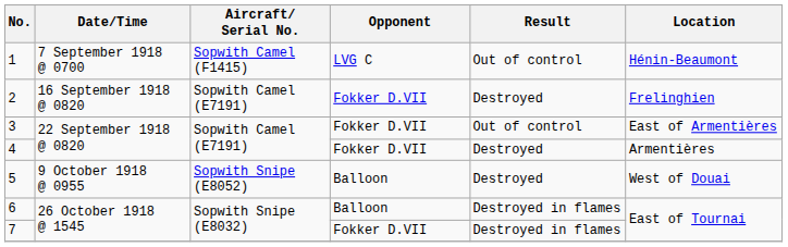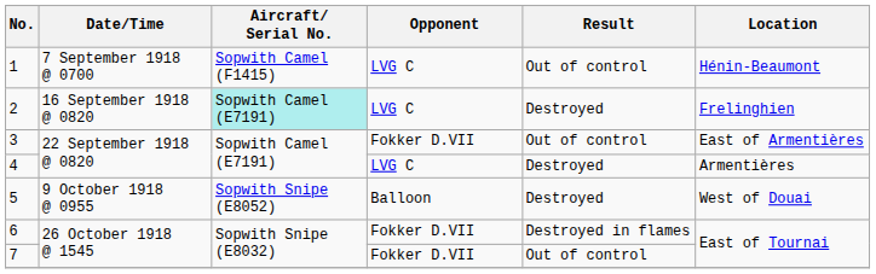2 | Aircraft/ Serial No.: no background -> paleturquoise background
2 | Opponent: Fokker D.VII -> LVG C
4 | Opponent: Fokker D.VII -> LVG C
6 | Opponent: Balloon -> Fokker D.VII
7 | Result: Destroyed in flames -> Out of control
